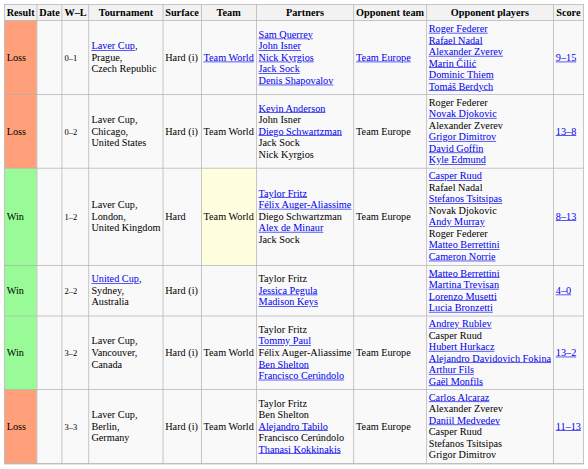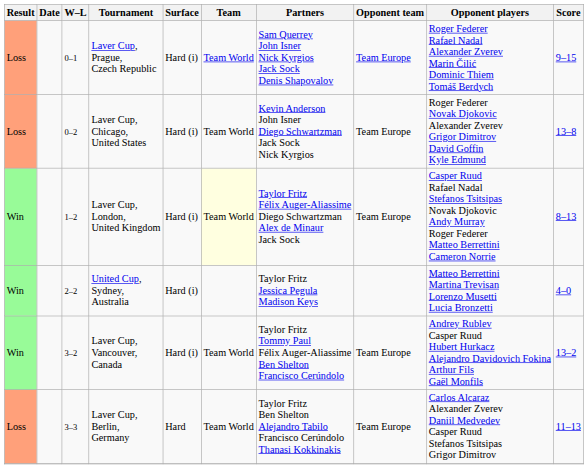Laver Cup, London, United Kingdom | Surface: Hard -> Hard (i)
Laver Cup, Berlin, Germany | Surface: Hard (i) -> Hard
